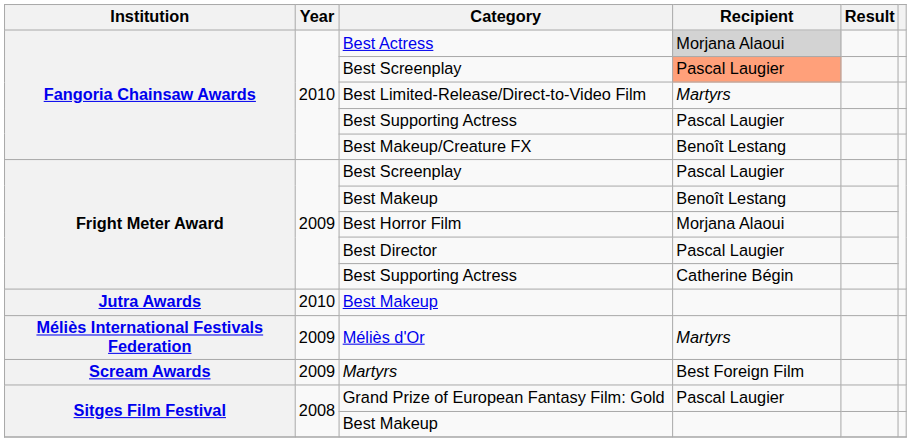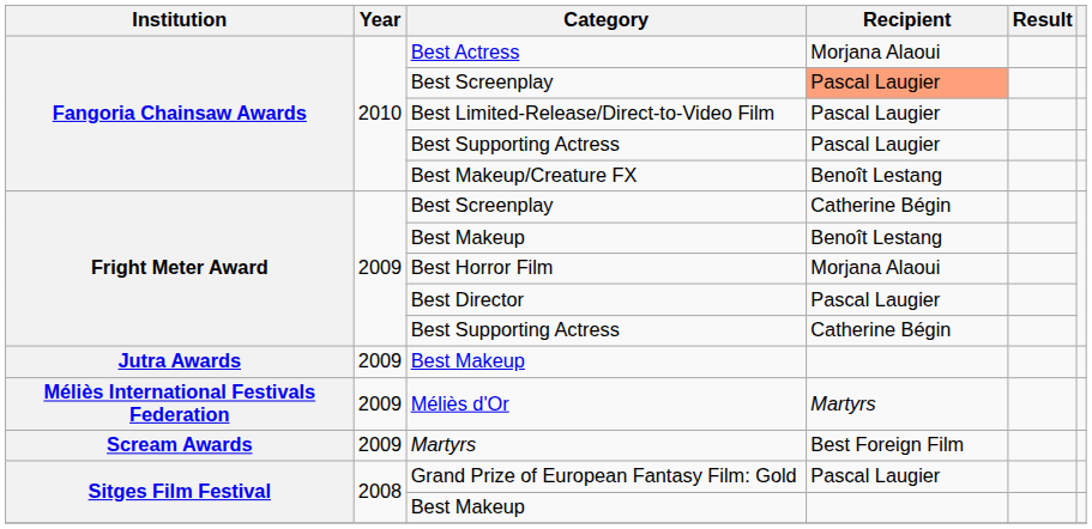Best Actress | Recipient: lightgrey background -> no background
Best Limited-Release/Direct-to-Video Film | Recipient: Martyrs -> Pascal Laugier
Fright Meter Award / Best Screenplay | Recipient: Pascal Laugier -> Catherine Bégin
Jutra Awards / Best Makeup | Year: 2010 -> 2009
